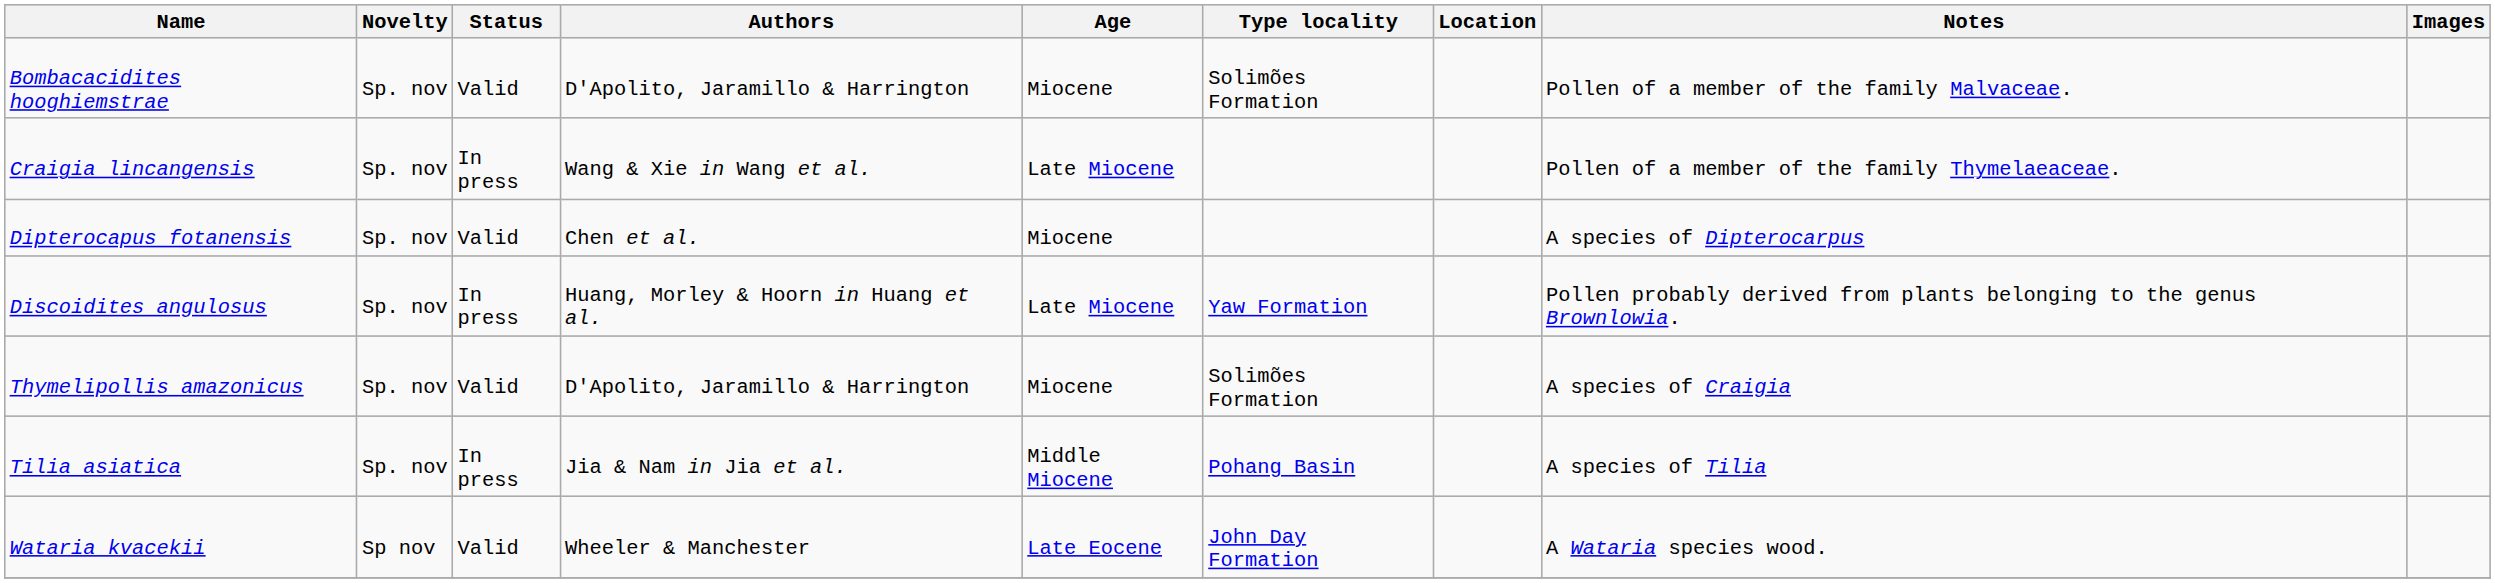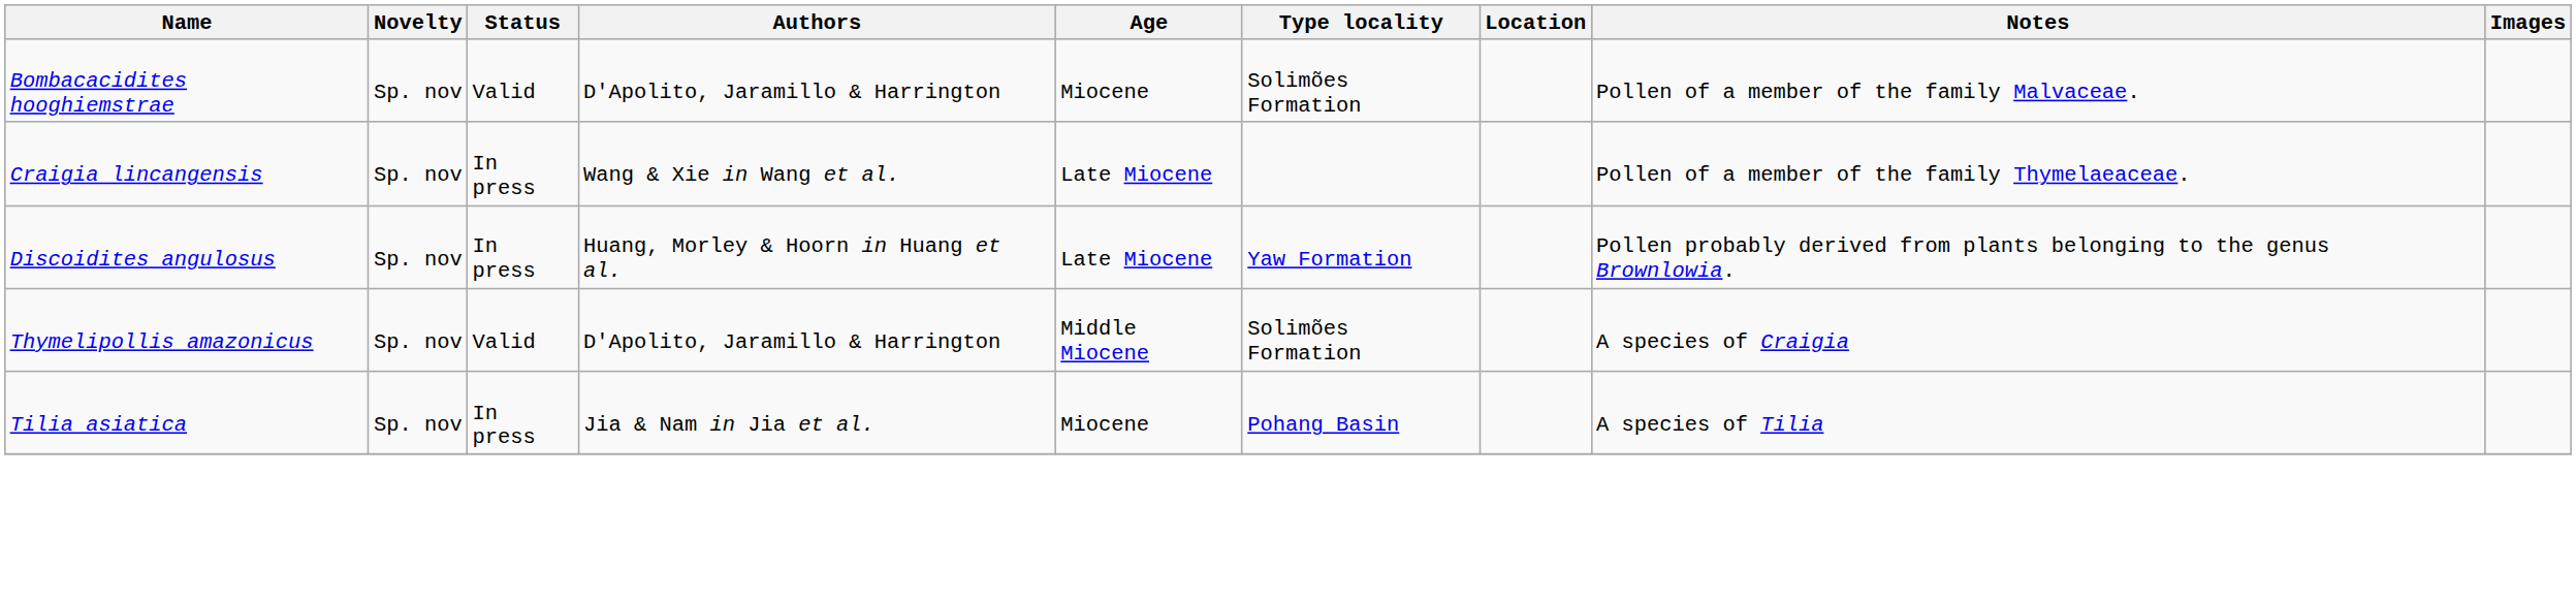- row: Dipterocapus fotanensis | Sp. nov | Valid | Chen et al. | Miocene | A species of Dipterocarpus
Thymelipollis amazonicus | Age: Miocene -> Middle Miocene
Tilia asiatica | Age: Middle Miocene -> Miocene
- row: Wataria kvacekii | Sp nov | Valid | Wheeler & Manchester | Late Eocene | John Day Formation | A Wataria species wood.
